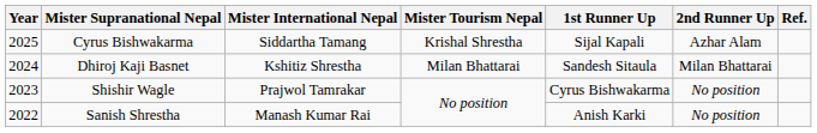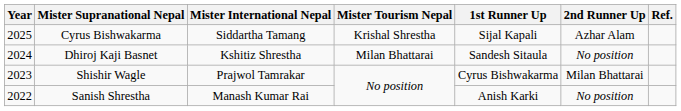Dhiroj Kaji Basnet | 2nd Runner Up: Milan Bhattarai -> No position
Shishir Wagle | 2nd Runner Up: No position -> Milan Bhattarai
